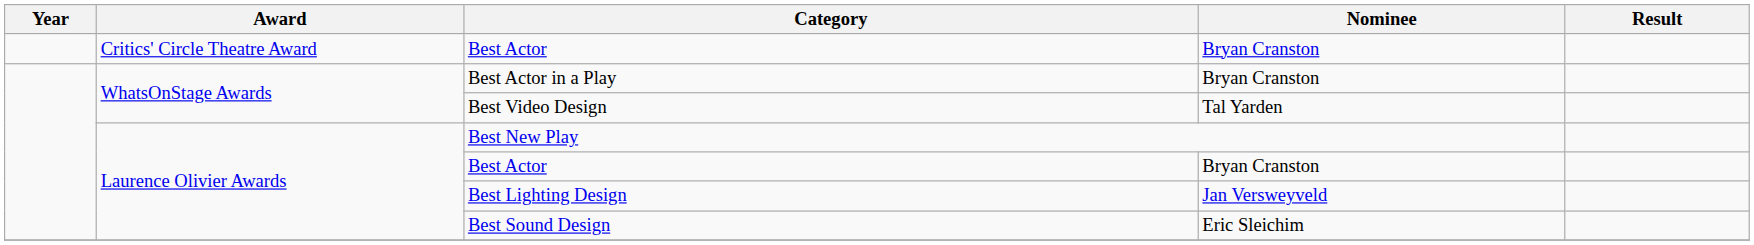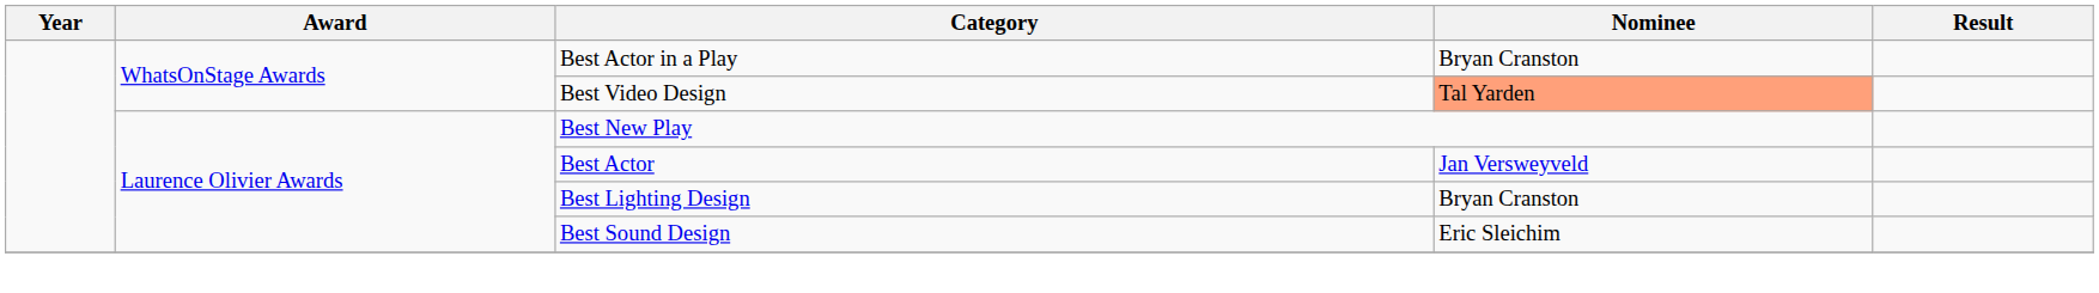- row: Critics' Circle Theatre Award | Best Actor | Bryan Cranston
Best Video Design | Nominee: no background -> lightsalmon background
Laurence Olivier Awards / Best Actor | Nominee: Bryan Cranston -> Jan Versweyveld
Best Lighting Design | Nominee: Jan Versweyveld -> Bryan Cranston
